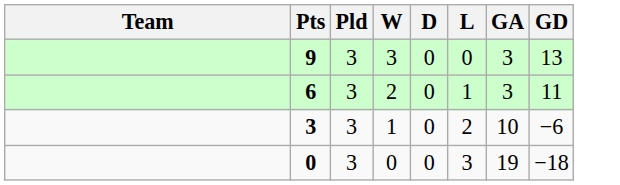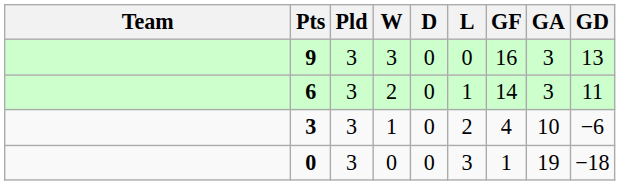+ column: GF | 16 | 14 | 4 | 1
